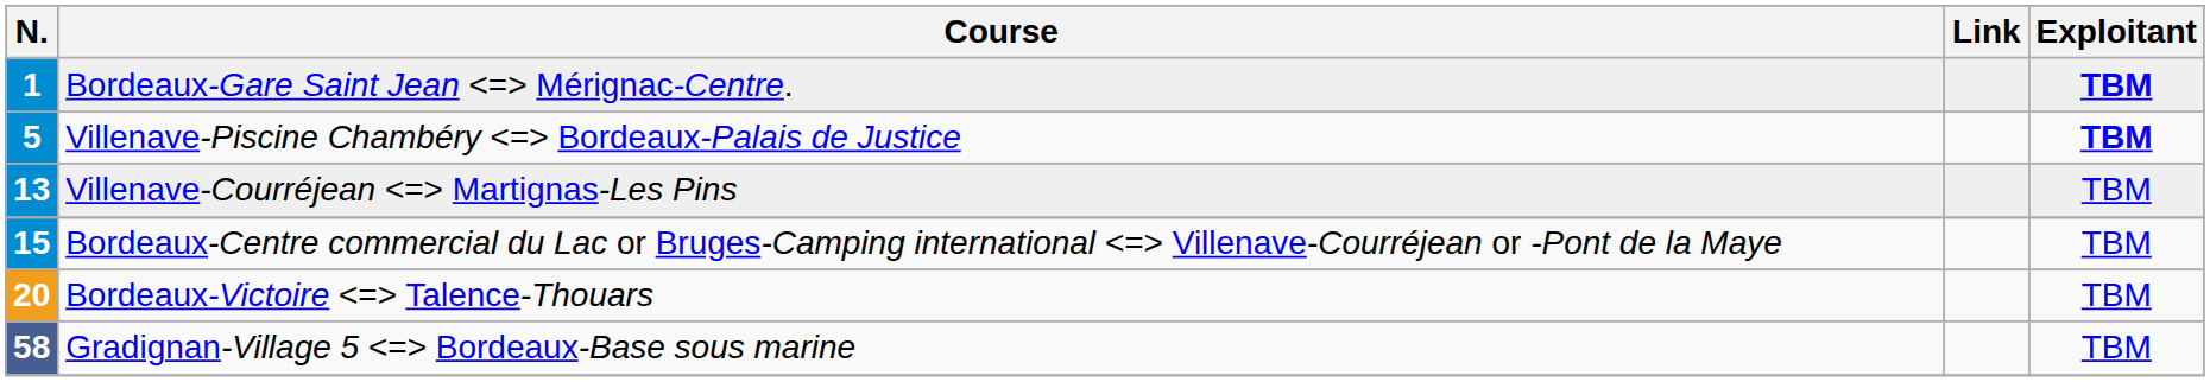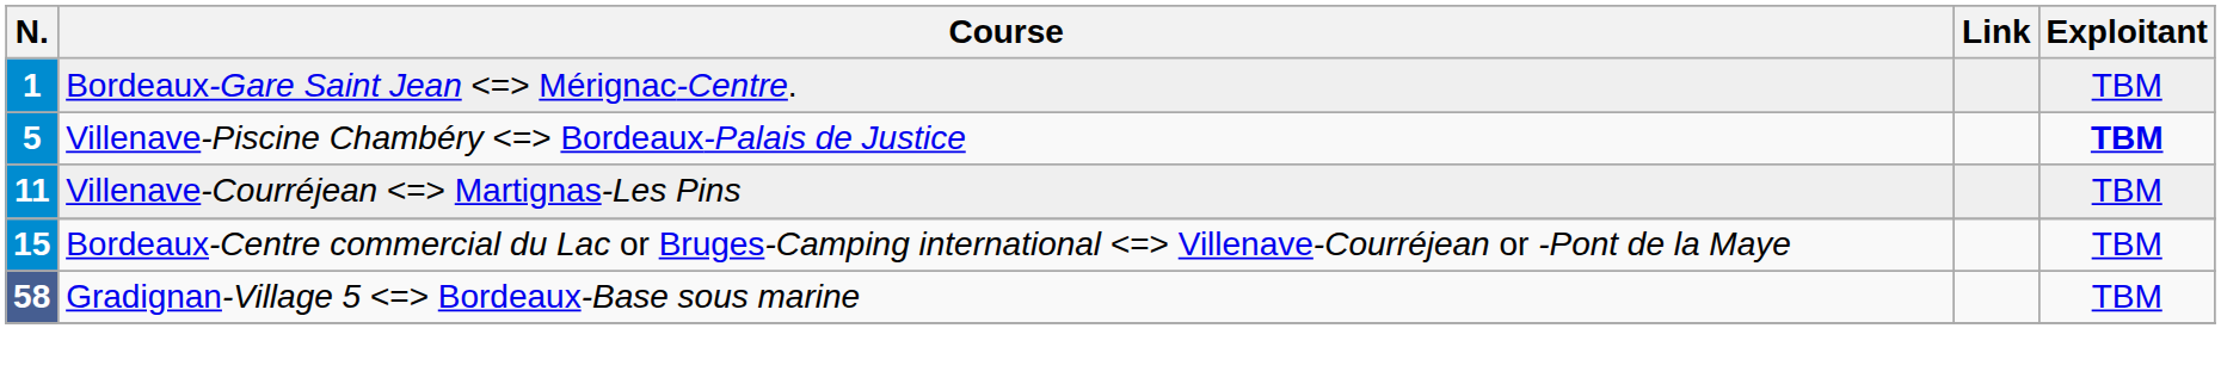Bordeaux-Gare Saint Jean Mérignac-Centre. | Exploitant: bold -> normal
Villenave-Courréjean Martignas-Les Pins | N.: 13 -> 11
- row: 20 | Bordeaux-Victoire Talence-Thouars | TBM
